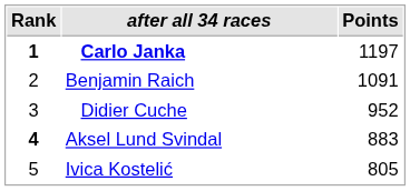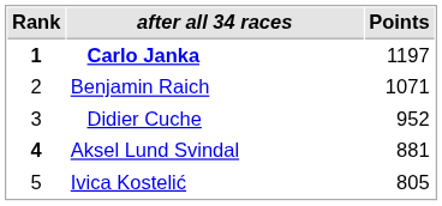Benjamin Raich | Points: 1091 -> 1071
Aksel Lund Svindal | Points: 883 -> 881
